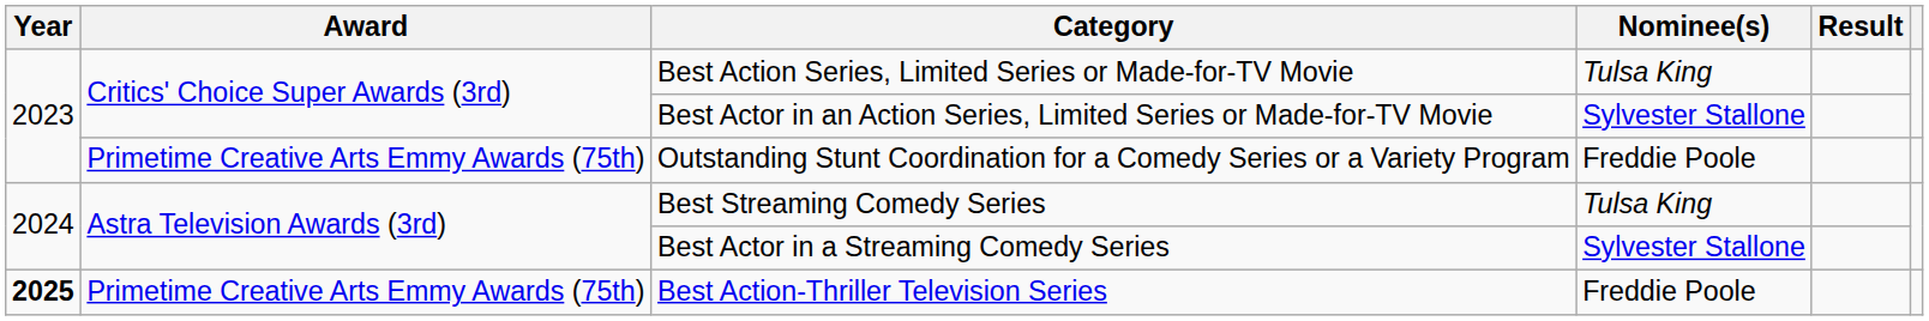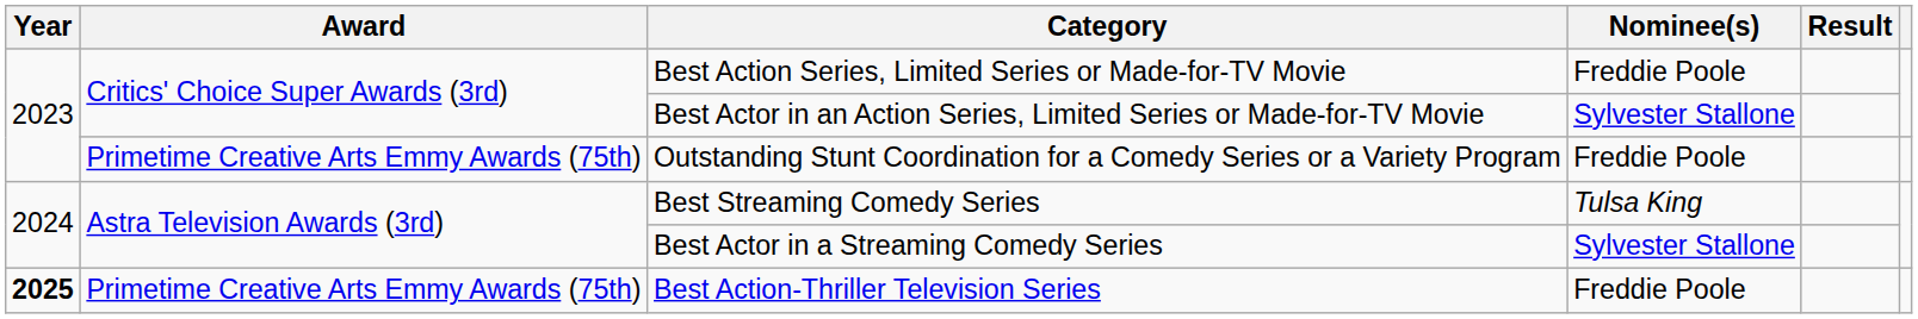Best Action Series, Limited Series or Made-for-TV Movie | Nominee(s): Tulsa King -> Freddie Poole
